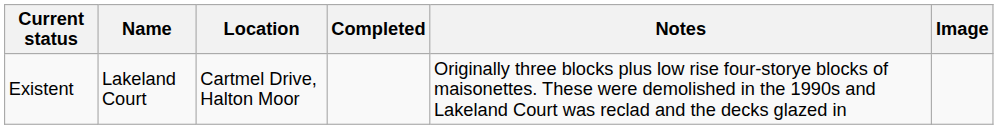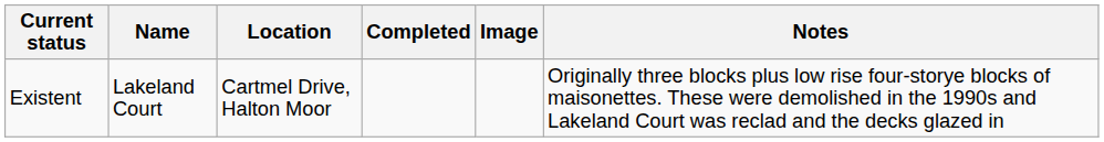columns swapped: Image <-> Notes
